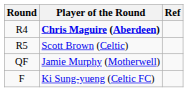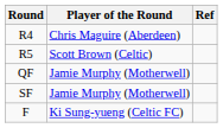R4 | Player of the Round: bold -> normal
+ row: SF | Jamie Murphy (Motherwell)
